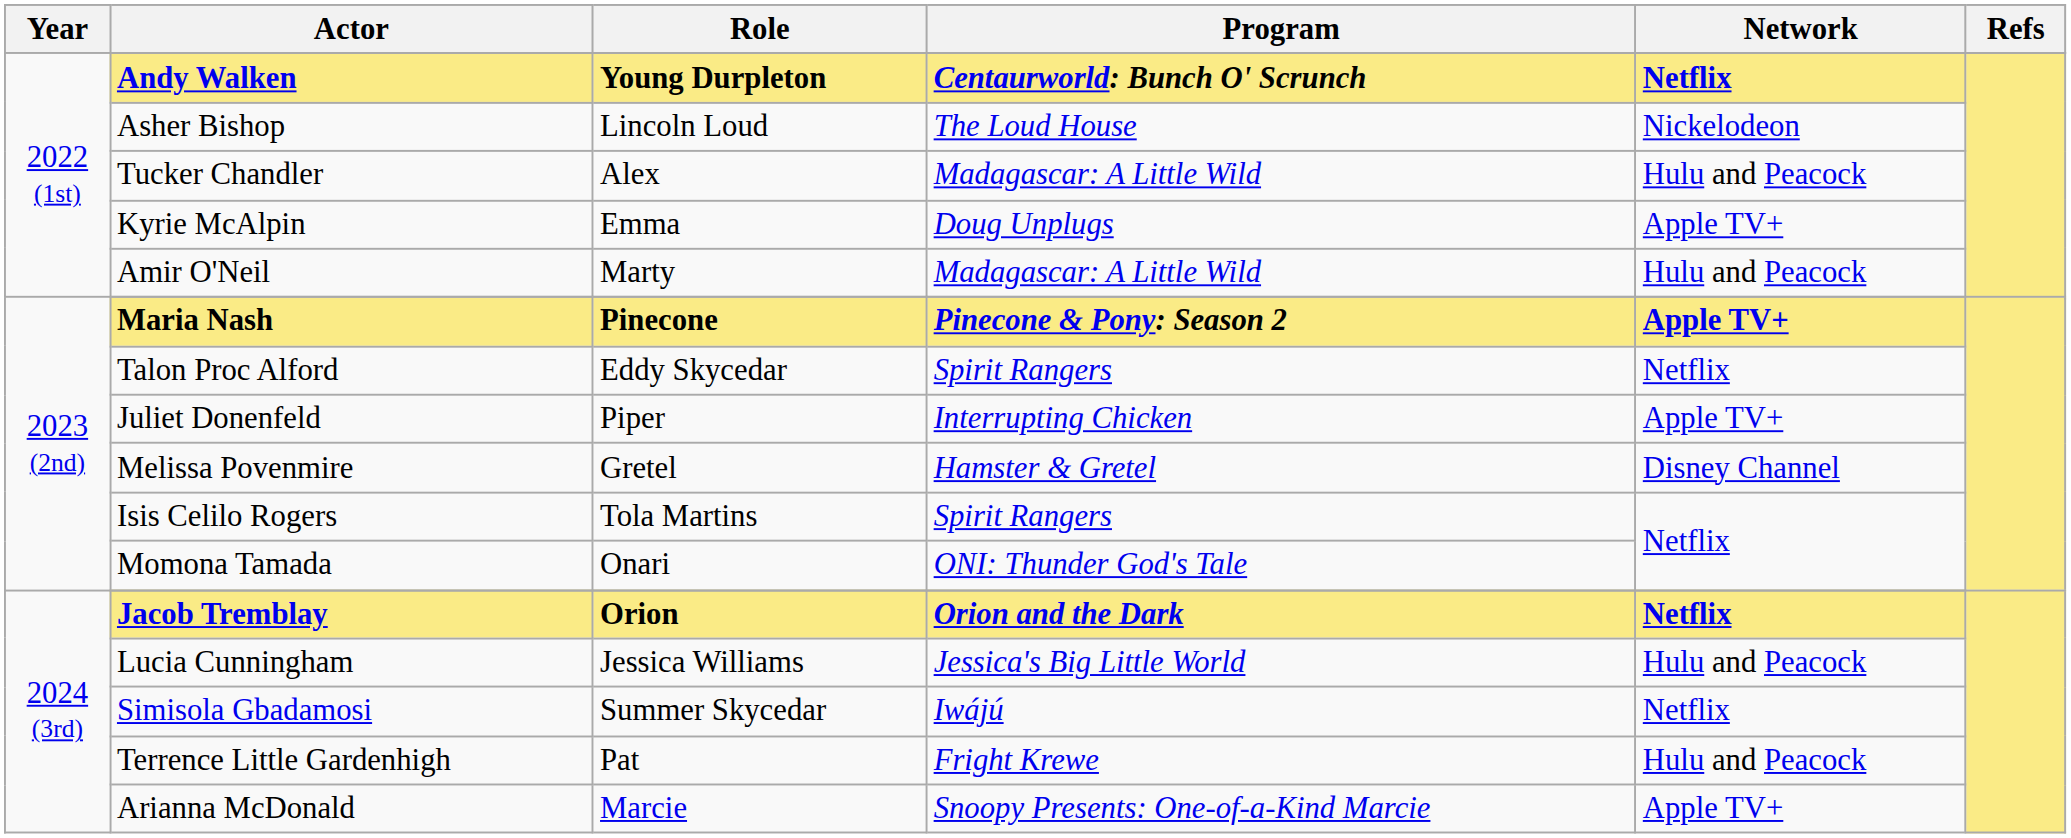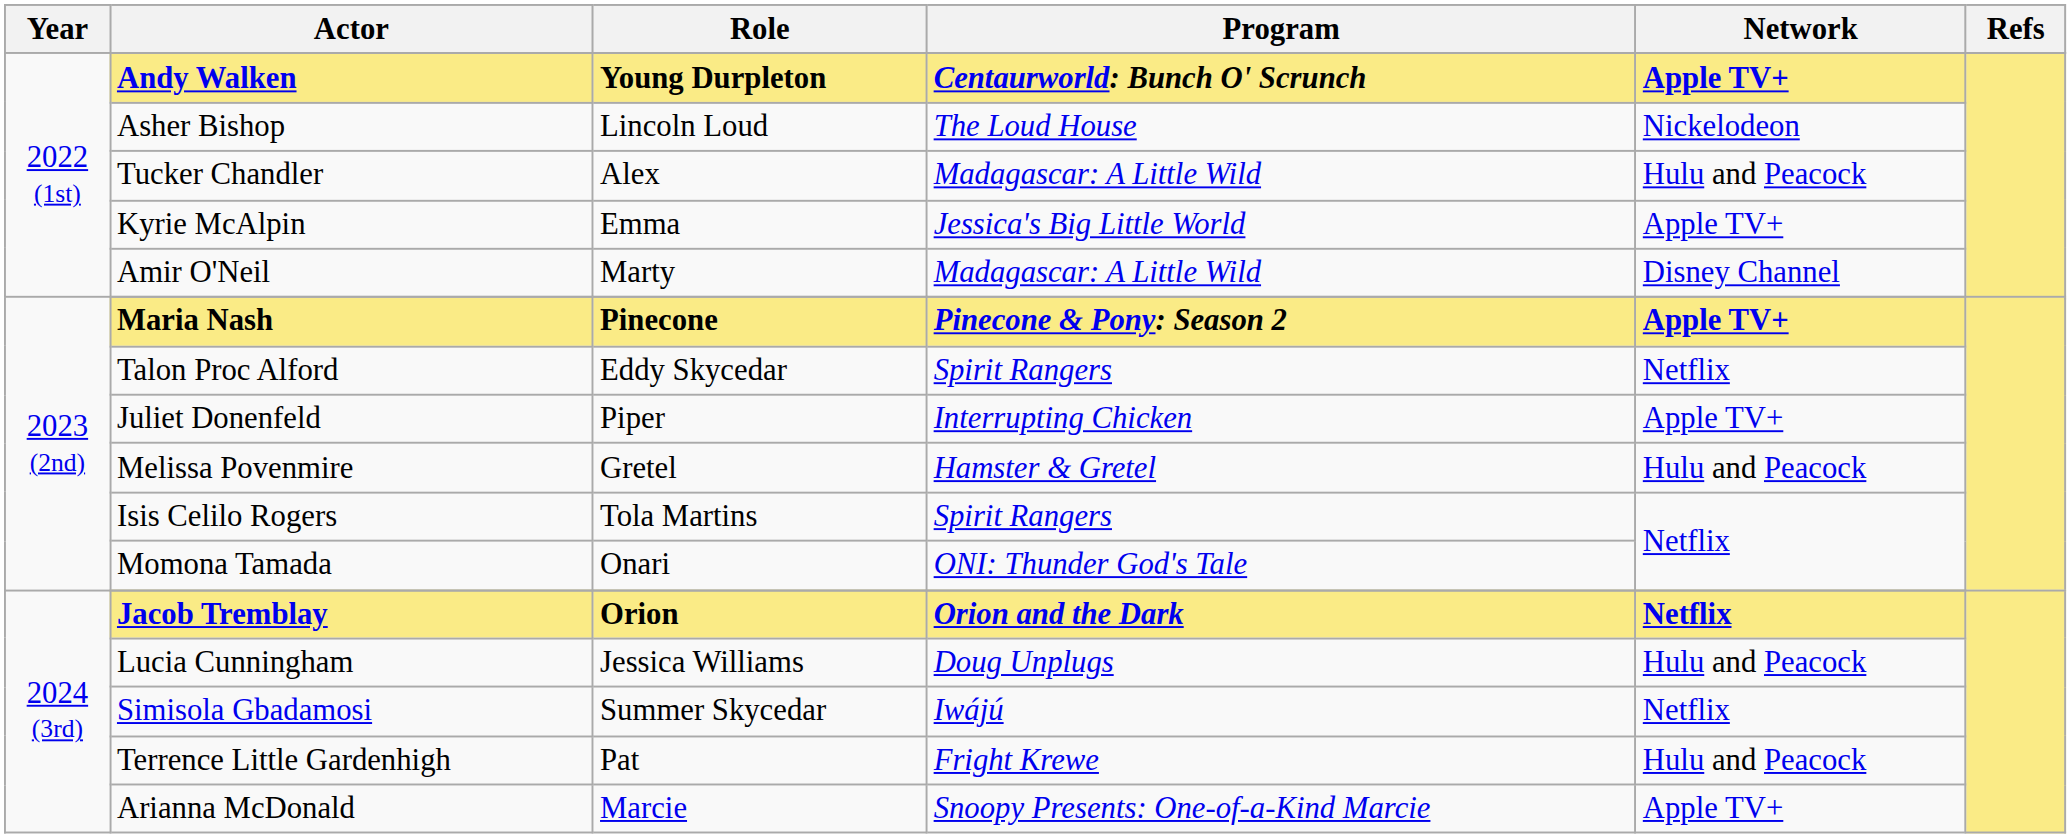Andy Walken | Network: Netflix -> Apple TV+
Kyrie McAlpin | Program: Doug Unplugs -> Jessica's Big Little World
Amir O'Neil | Network: Hulu and Peacock -> Disney Channel
Melissa Povenmire | Network: Disney Channel -> Hulu and Peacock
Lucia Cunningham | Program: Jessica's Big Little World -> Doug Unplugs
